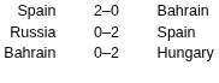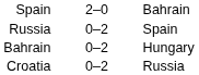+ row: Croatia | 0–2 | Russia
